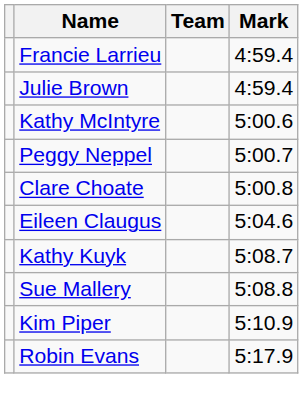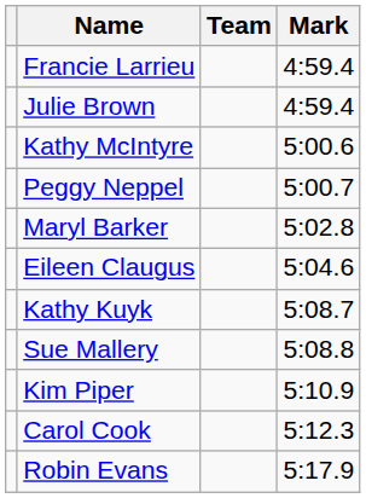- row: Clare Choate | 5:00.8
+ row: Maryl Barker | 5:02.8
+ row: Carol Cook | 5:12.3
